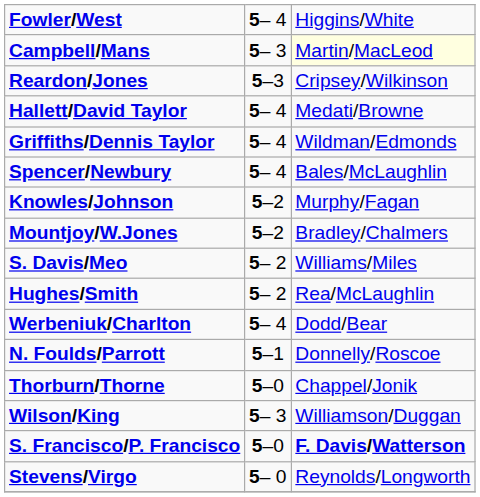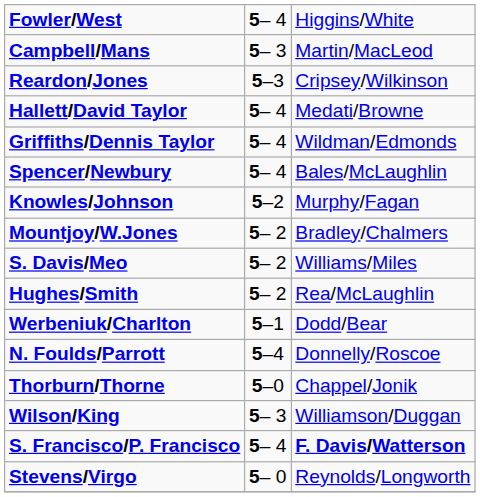Campbell/Mans | column 3: lightyellow background -> no background
Mountjoy/W.Jones | column 2: 5–2 -> 5– 2
Werbeniuk/Charlton | column 2: 5– 4 -> 5–1
N. Foulds/Parrott | column 2: 5–1 -> 5–4
S. Francisco/P. Francisco | column 2: 5–0 -> 5– 4
